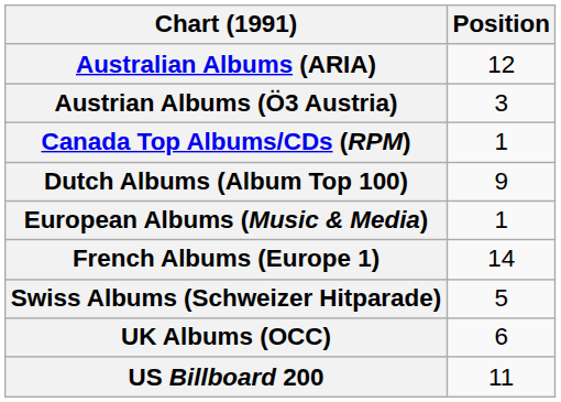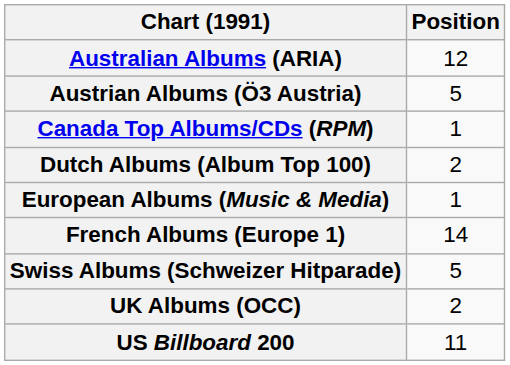Austrian Albums (Ö3 Austria) | Position: 3 -> 5
Dutch Albums (Album Top 100) | Position: 9 -> 2
UK Albums (OCC) | Position: 6 -> 2
